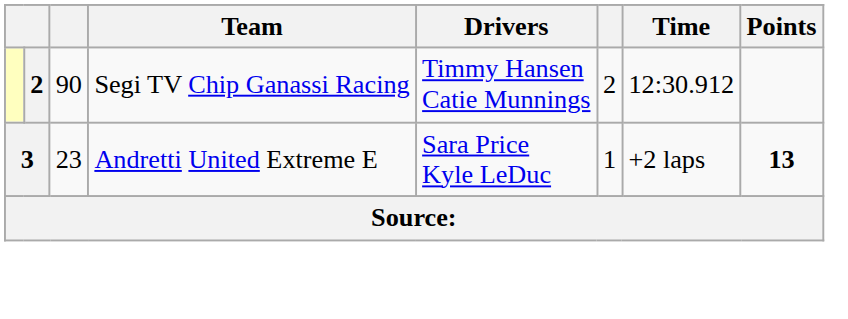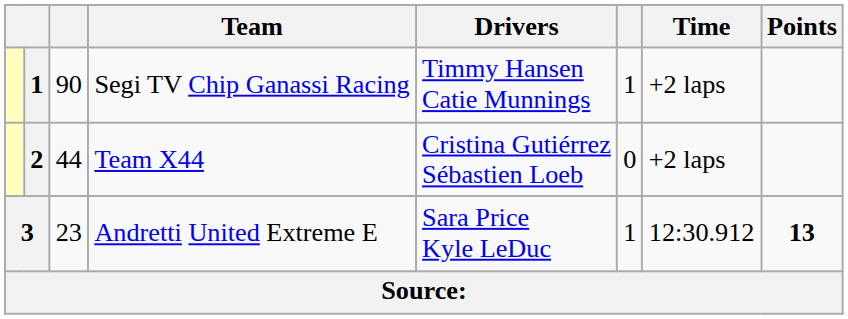Segi TV Chip Ganassi Racing | column 2: 2 -> 1
Segi TV Chip Ganassi Racing | column 6: 2 -> 1
Segi TV Chip Ganassi Racing | Time: 12:30.912 -> +2 laps
+ row: 2 | 44 | Team X44 | Cristina Gutiérrez Sébastien Loeb | 0 | +2 laps
Andretti United Extreme E | Time: +2 laps -> 12:30.912
